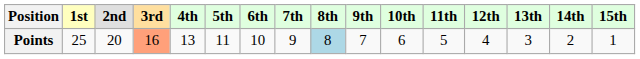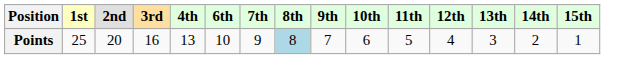- column: 5th | 11
Points | 3rd: lightsalmon background -> no background
